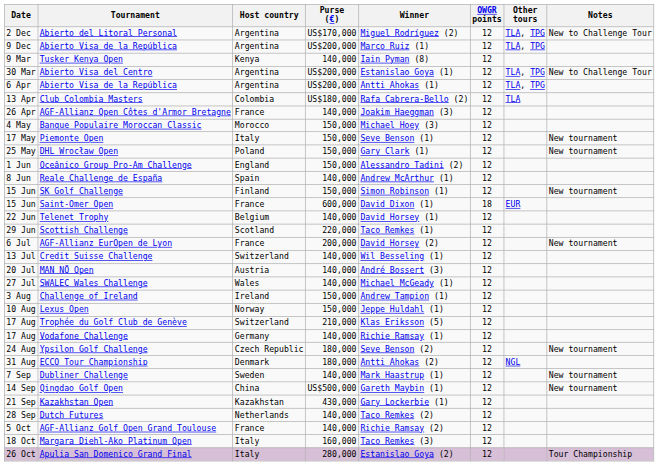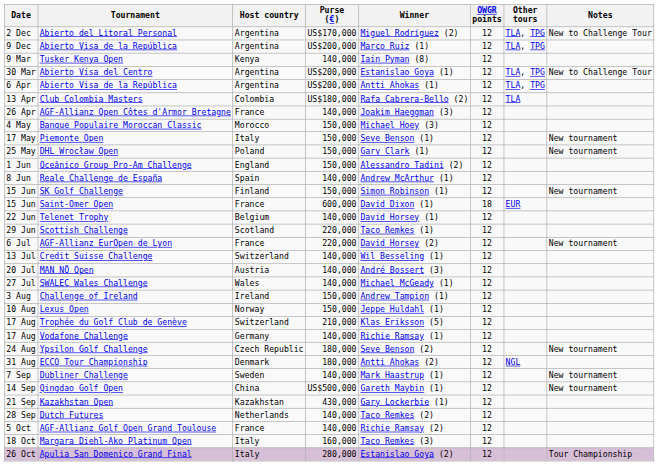AGF-Allianz EurOpen de Lyon | Purse (€): 200,000 -> 220,000
